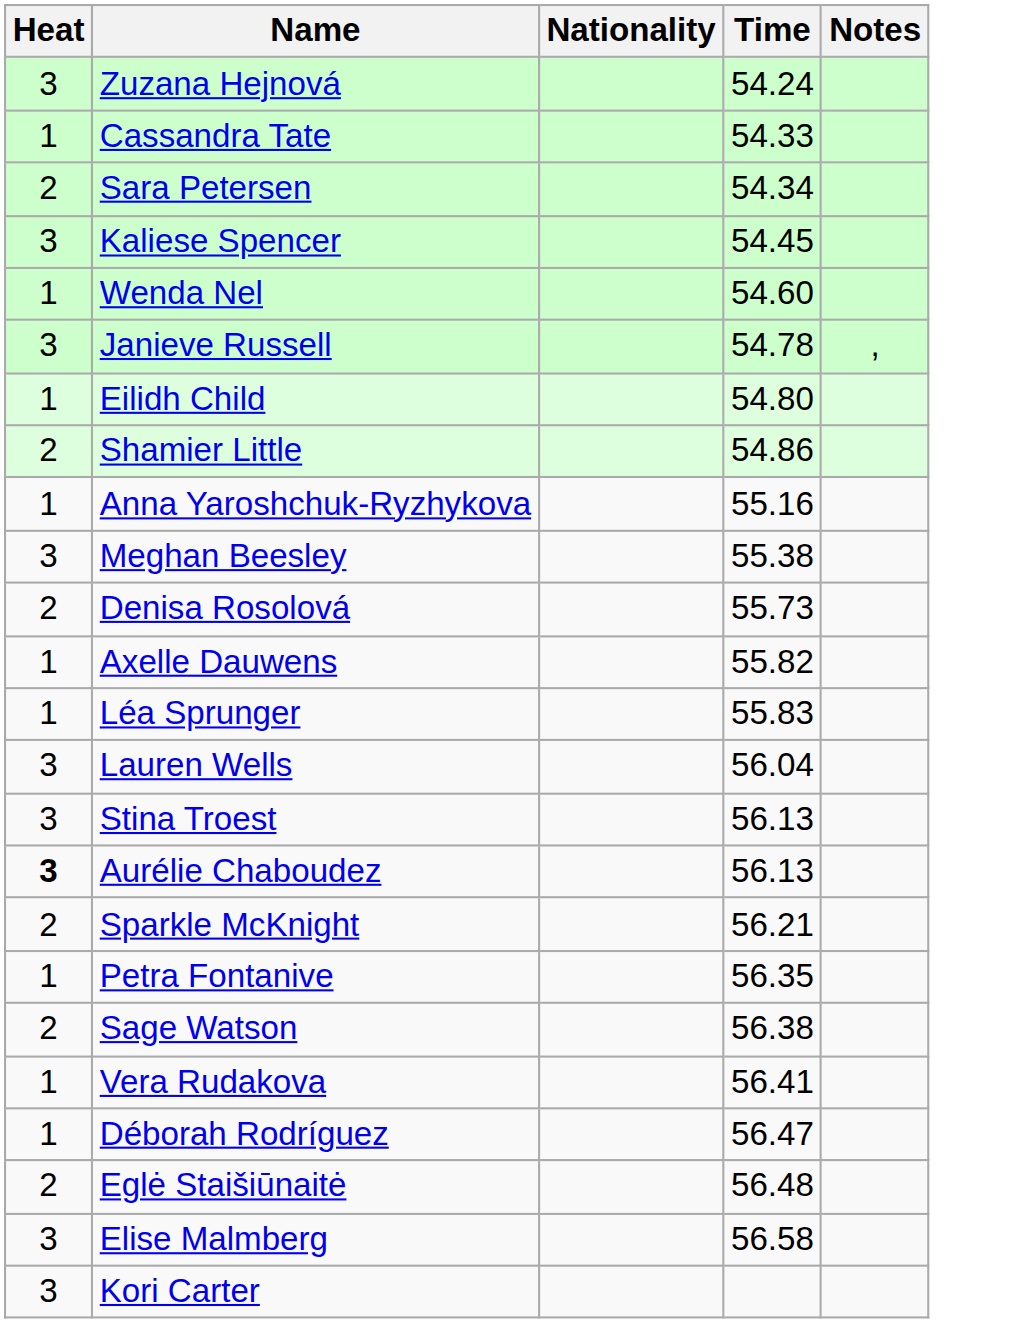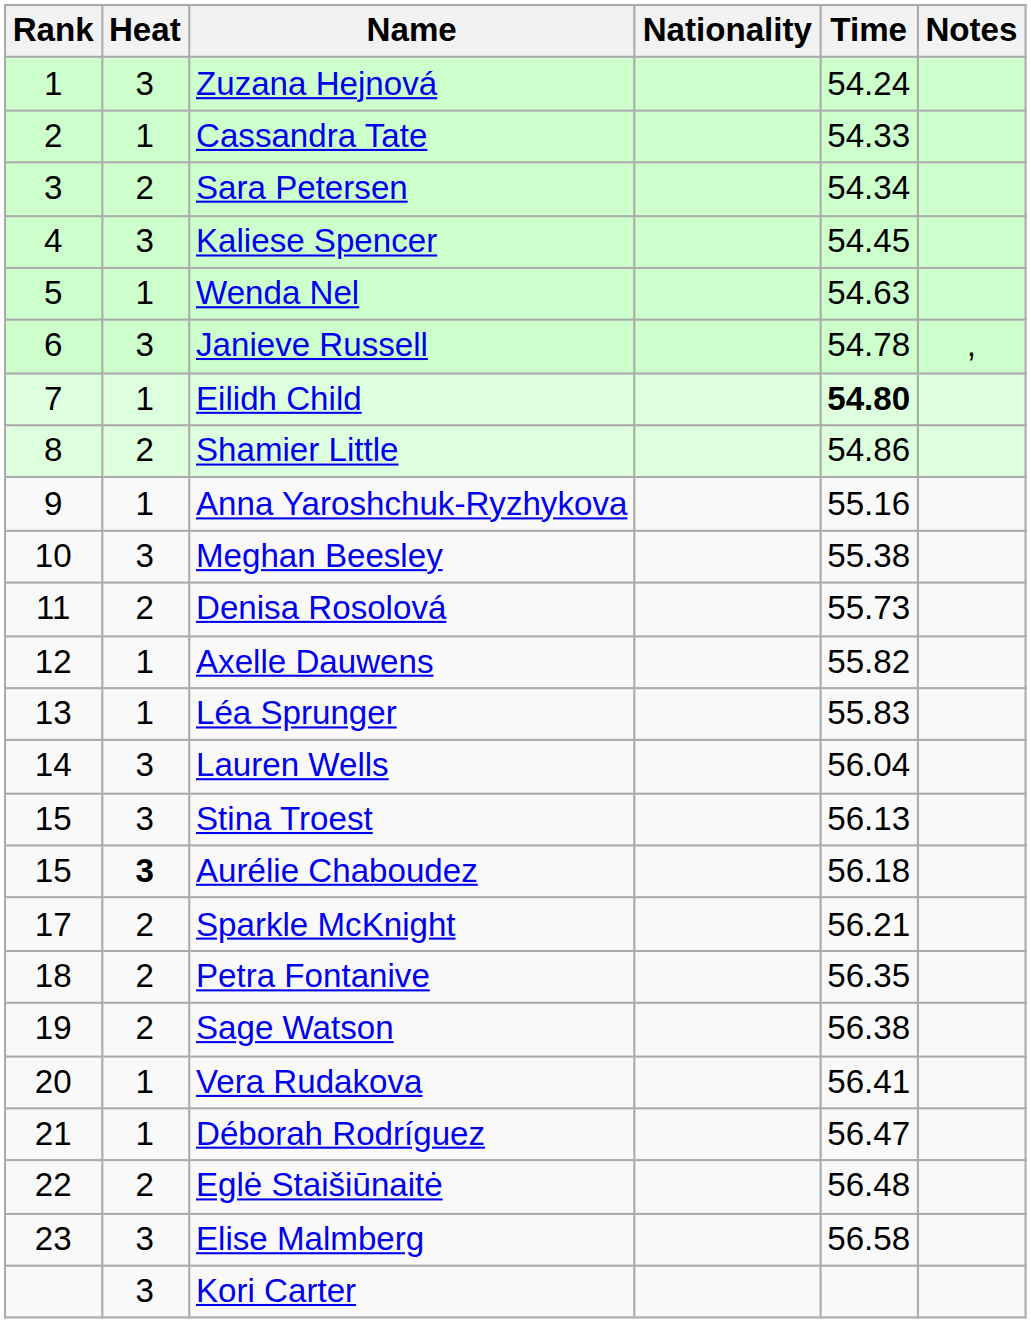+ column: Rank | 1 | 2 | 3 | 4 | 5 | 6 | 7 | 8 | 9 | 10 | 11 | 12 | 13 | 14 | 15 | 15 | 17 | 18 | 19 | 20 | 21 | 22 | 23
Wenda Nel | Time: 54.60 -> 54.63
Eilidh Child | Time: normal -> bold
Aurélie Chaboudez | Time: 56.13 -> 56.18
Petra Fontanive | Heat: 1 -> 2
